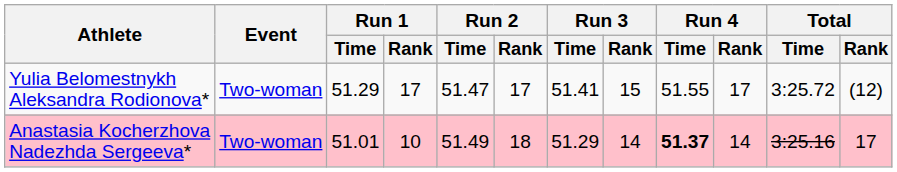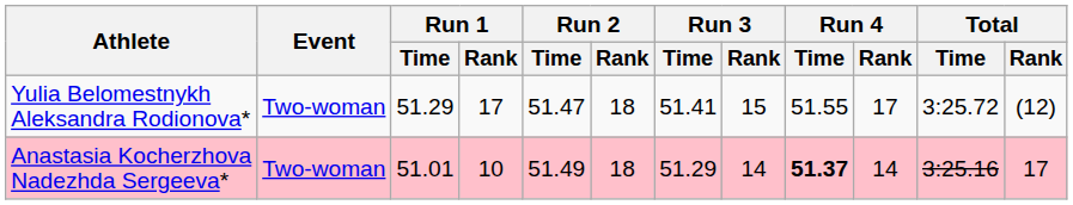Yulia Belomestnykh Aleksandra Rodionova* | Run 2 / Rank: 17 -> 18
